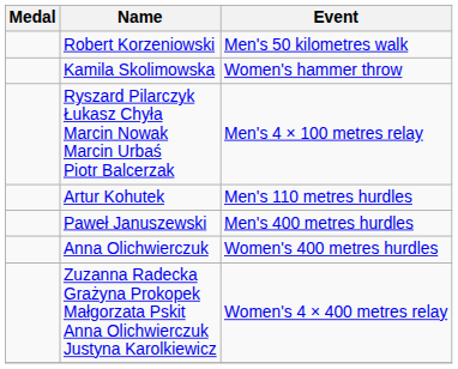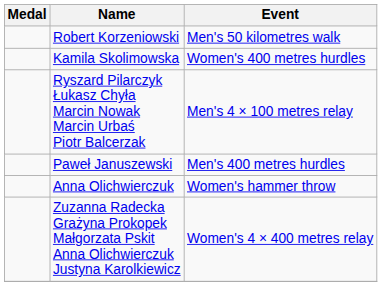Kamila Skolimowska | Event: Women's hammer throw -> Women's 400 metres hurdles
- row: Artur Kohutek | Men's 110 metres hurdles
Anna Olichwierczuk | Event: Women's 400 metres hurdles -> Women's hammer throw
